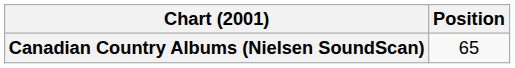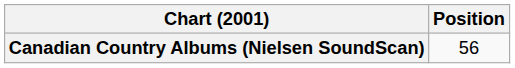Canadian Country Albums (Nielsen SoundScan) | Position: 65 -> 56
